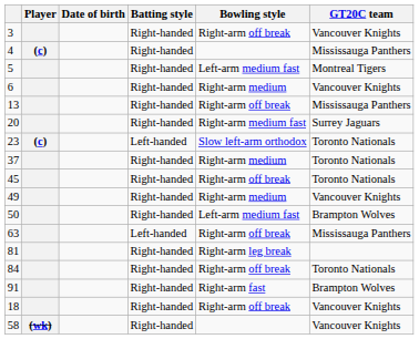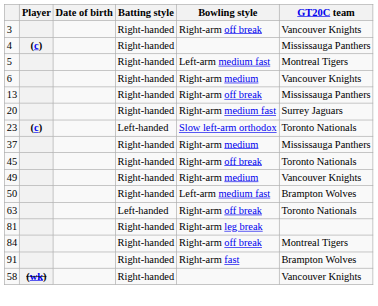37 | GT20C team: Toronto Nationals -> Mississauga Panthers
63 | GT20C team: Mississauga Panthers -> Toronto Nationals
84 | GT20C team: Toronto Nationals -> Montreal Tigers
- row: 18 | Right-handed | Right-arm off break | Vancouver Knights
